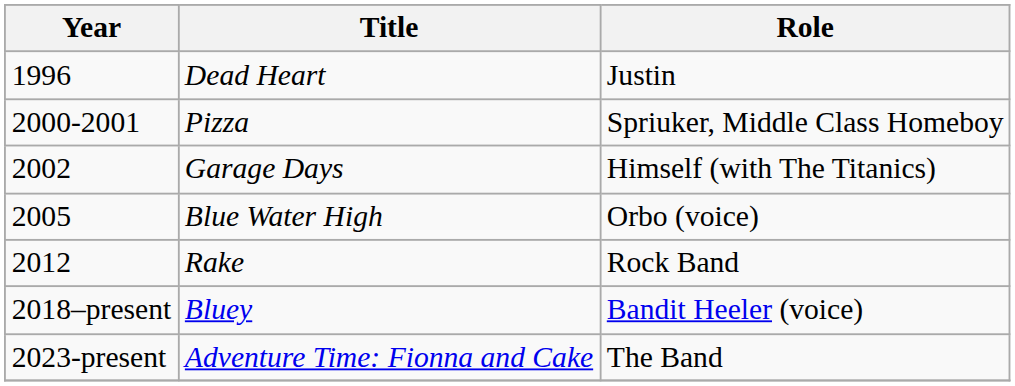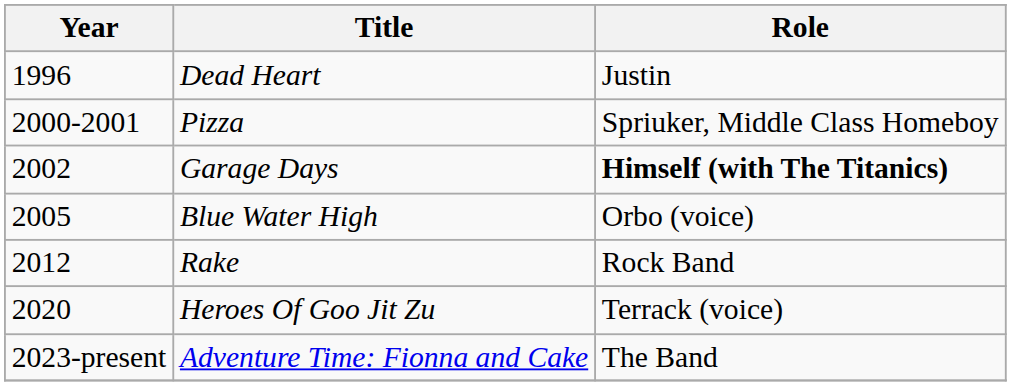Garage Days | Role: normal -> bold
- row: 2018–present | Bluey | Bandit Heeler (voice)
+ row: 2020 | Heroes Of Goo Jit Zu | Terrack (voice)
